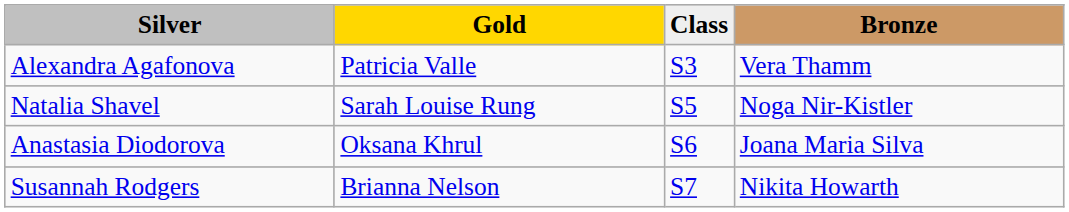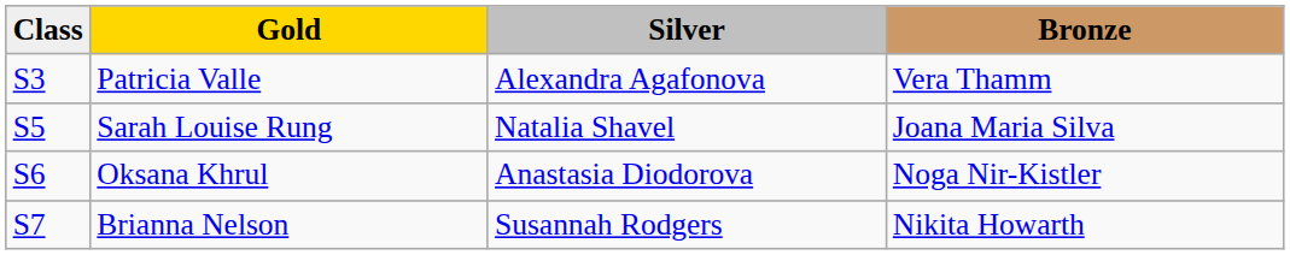columns swapped: Class <-> Silver
Sarah Louise Rung | Bronze: Noga Nir-Kistler -> Joana Maria Silva
Oksana Khrul | Bronze: Joana Maria Silva -> Noga Nir-Kistler
